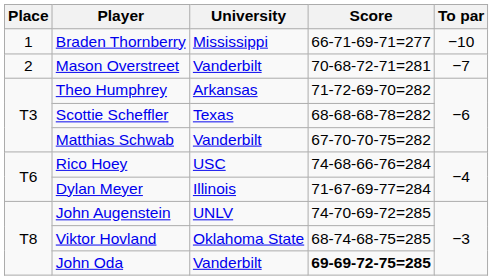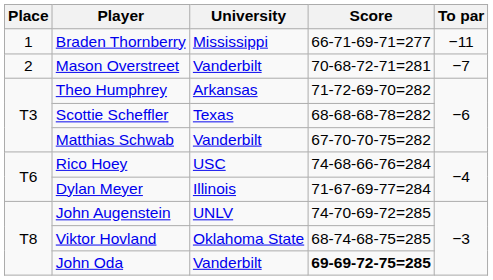Braden Thornberry | To par: −10 -> −11
